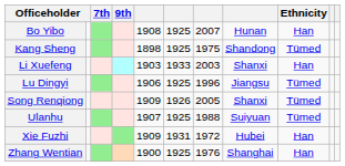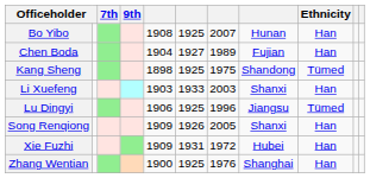+ row: Chen Boda | 1904 | 1927 | 1989 | Fujian | Han
Song Renqiong | Ethnicity: Tümed -> Han
- row: Ulanhu | 1907 | 1925 | 1988 | Suiyuan | Tümed
